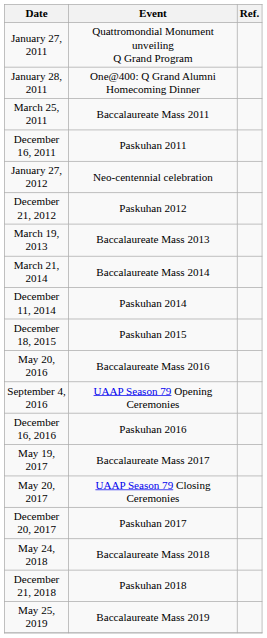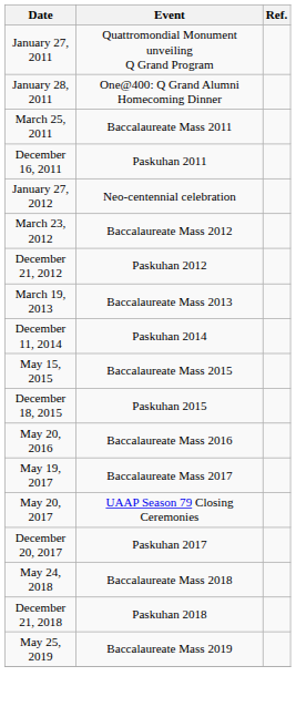+ row: March 23, 2012 | Baccalaureate Mass 2012
- row: March 21, 2014 | Baccalaureate Mass 2014
+ row: May 15, 2015 | Baccalaureate Mass 2015
- row: September 4, 2016 | UAAP Season 79 Opening Ceremonies
- row: December 16, 2016 | Paskuhan 2016
